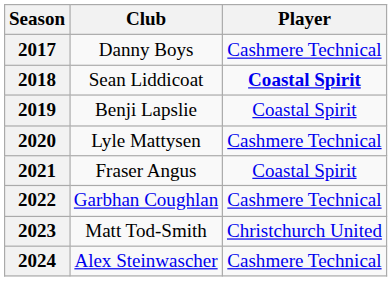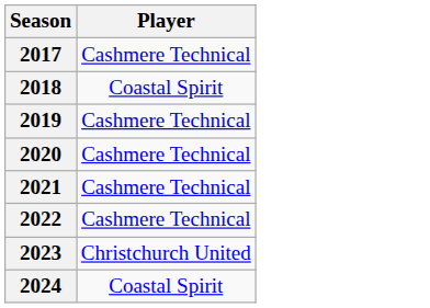- column: Club | Danny Boys | Sean Liddicoat | Benji Lapslie | Lyle Mattysen | Fraser Angus | Garbhan Coughlan | Matt Tod-Smith | Alex Steinwascher
2018 | Player: bold -> normal
2019 | Player: Coastal Spirit -> Cashmere Technical
2021 | Player: Coastal Spirit -> Cashmere Technical
2024 | Player: Cashmere Technical -> Coastal Spirit
